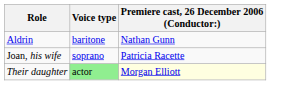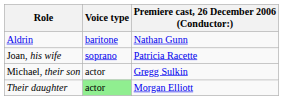+ row: Michael, their son | actor | Gregg Sulkin
Their daughter | Premiere cast, 26 December 2006 (Conductor:): lightyellow background -> no background
